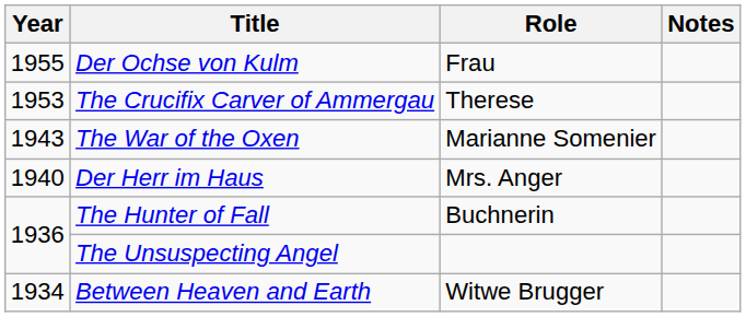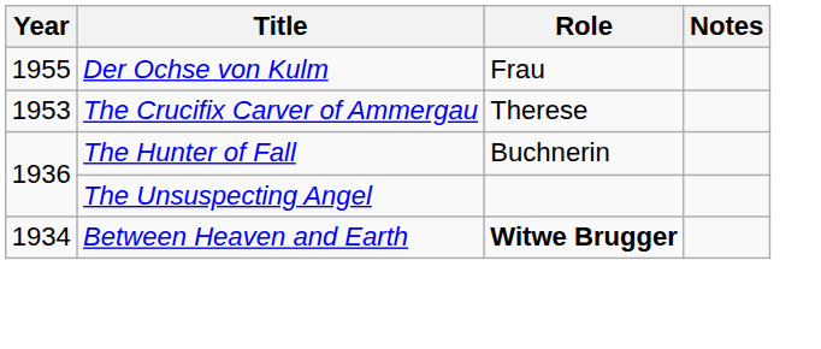- row: 1943 | The War of the Oxen | Marianne Somenier
- row: 1940 | Der Herr im Haus | Mrs. Anger
Between Heaven and Earth | Role: normal -> bold
